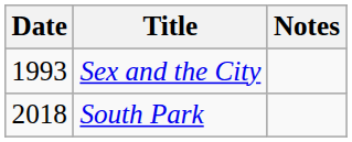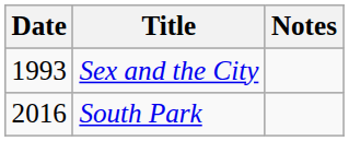South Park | Date: 2018 -> 2016
